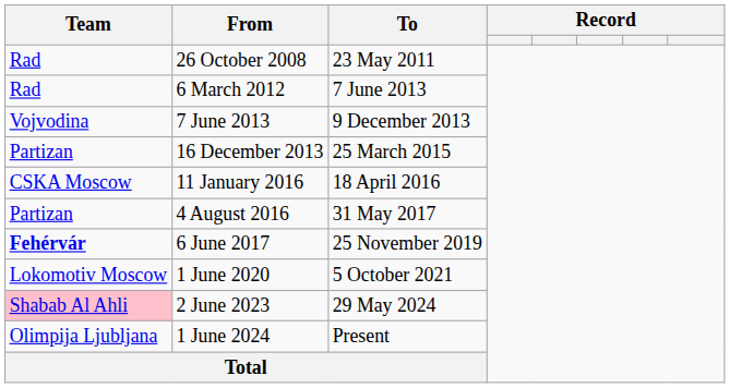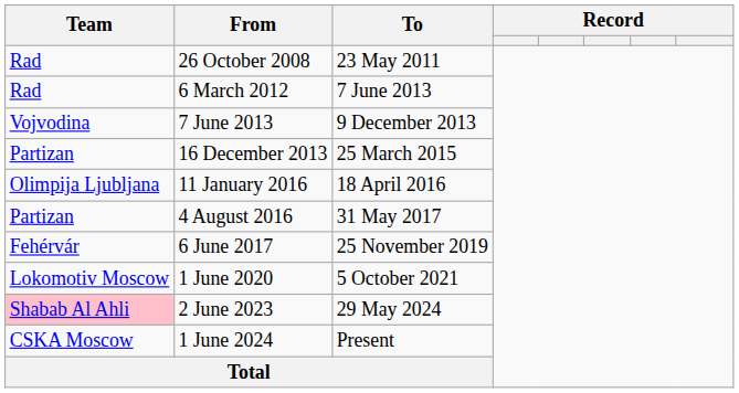11 January 2016 | Team: CSKA Moscow -> Olimpija Ljubljana
6 June 2017 | Team: bold -> normal
1 June 2024 | Team: Olimpija Ljubljana -> CSKA Moscow
